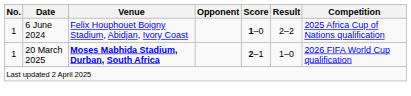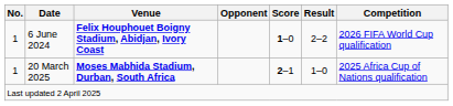6 June 2024 | Venue: normal -> bold
6 June 2024 | Competition: 2025 Africa Cup of Nations qualification -> 2026 FIFA World Cup qualification
20 March 2025 | Competition: 2026 FIFA World Cup qualification -> 2025 Africa Cup of Nations qualification
